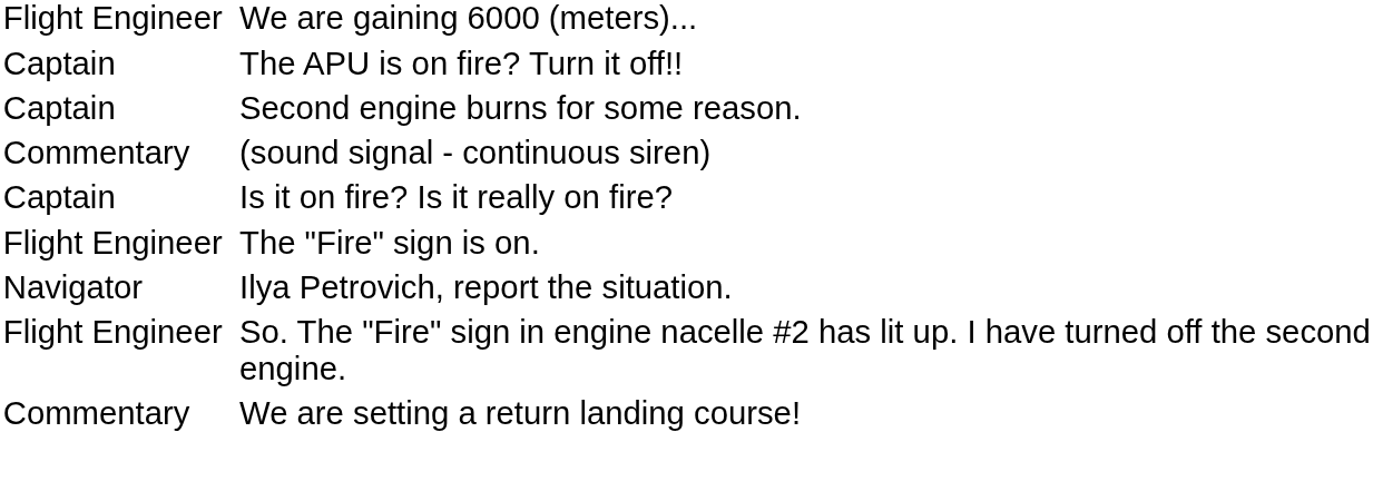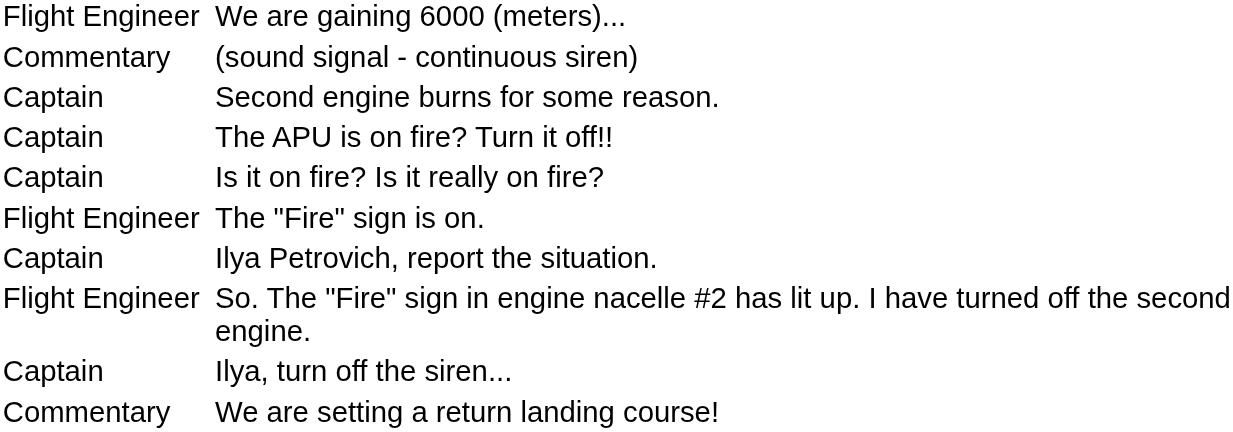rows swapped: (sound signal - continuous siren) <-> The APU is on fire? Turn it off!!
Ilya Petrovich, report the situation. | column 1: Navigator -> Captain
+ row: Captain | Ilya, turn off the siren...
